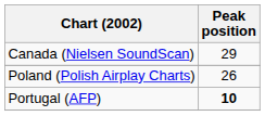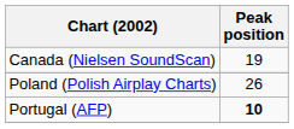Canada (Nielsen SoundScan) | Peak position: 29 -> 19
